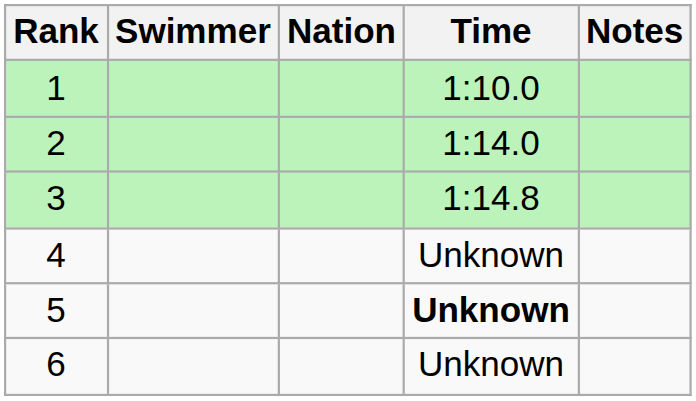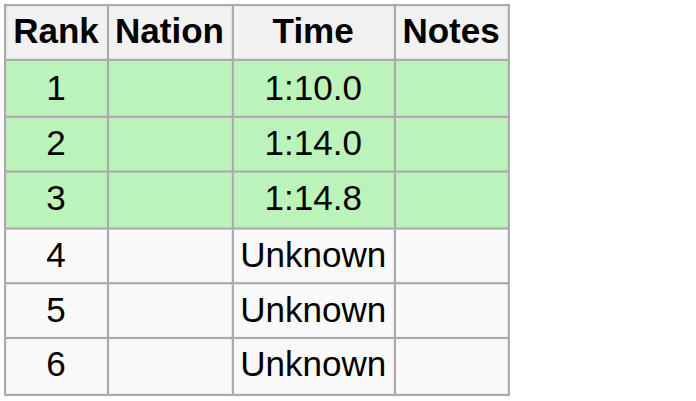- column: Swimmer
5 | Time: bold -> normal
